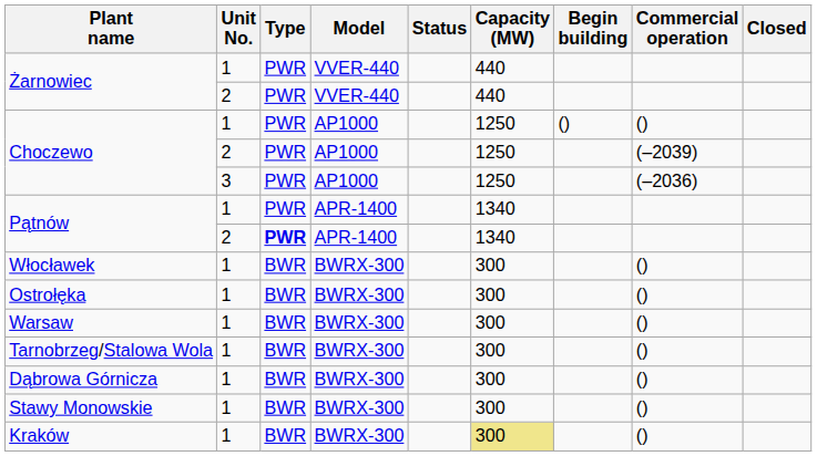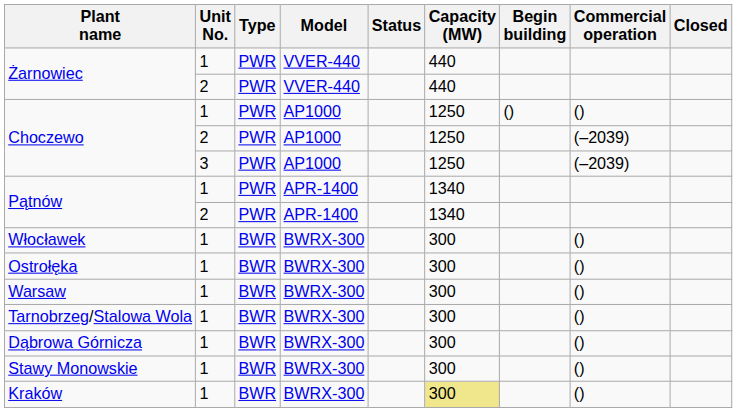Choczewo / 3 | Commercial operation: (–2036) -> (–2039)
Pątnów / 2 | Type: bold -> normal
